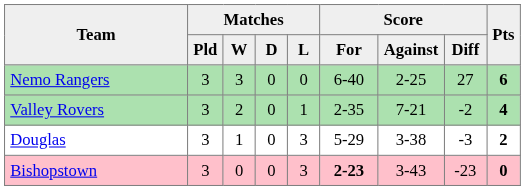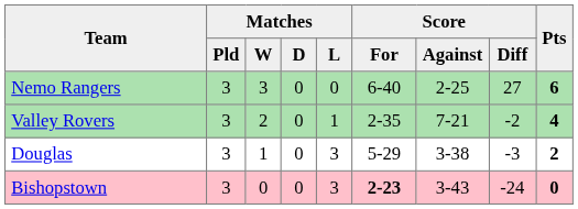Bishopstown | Score / Diff: -23 -> -24
